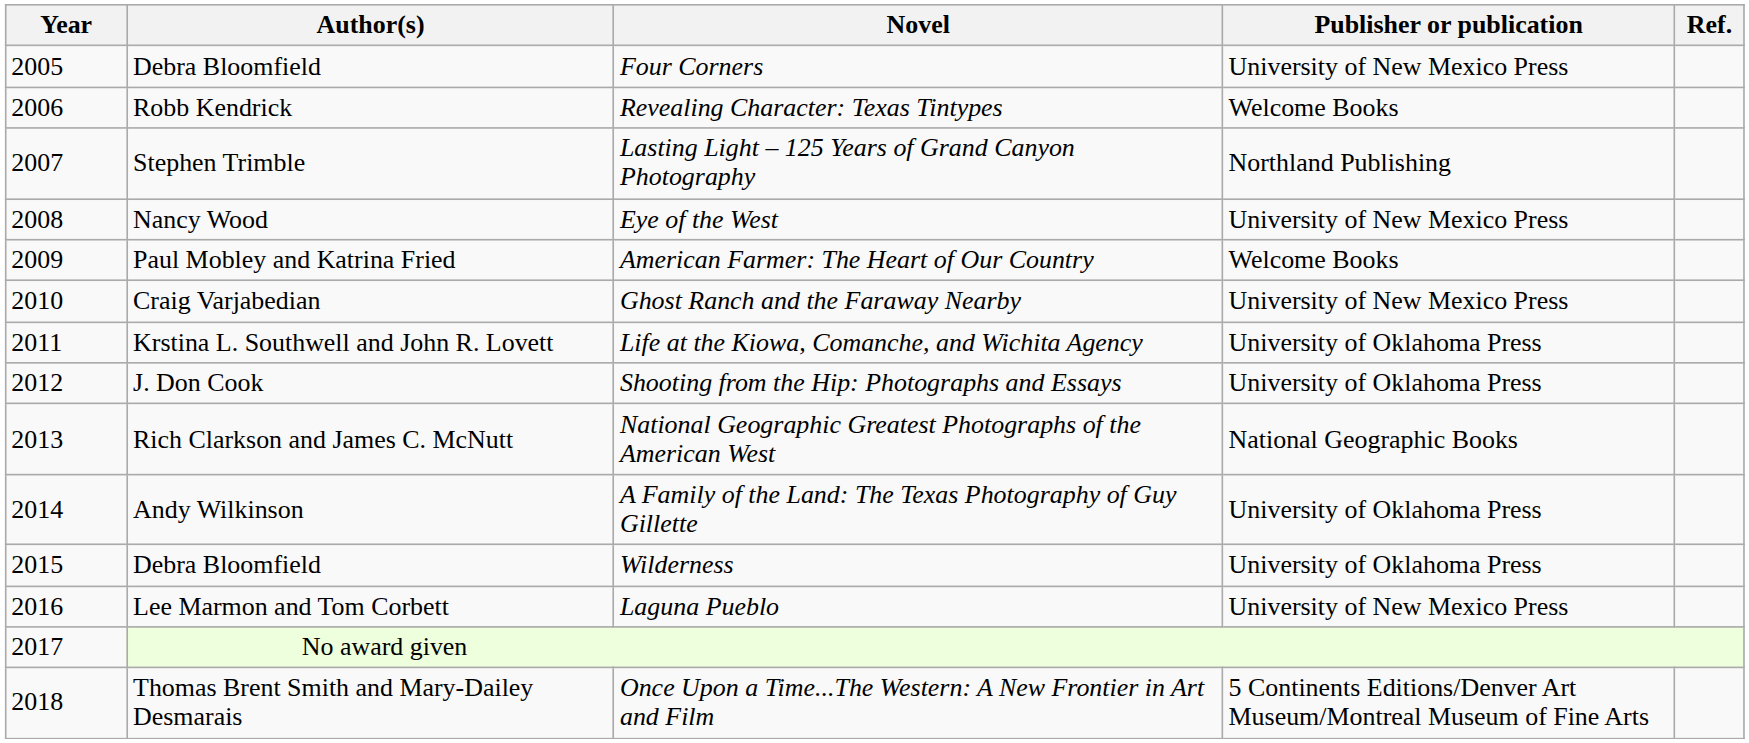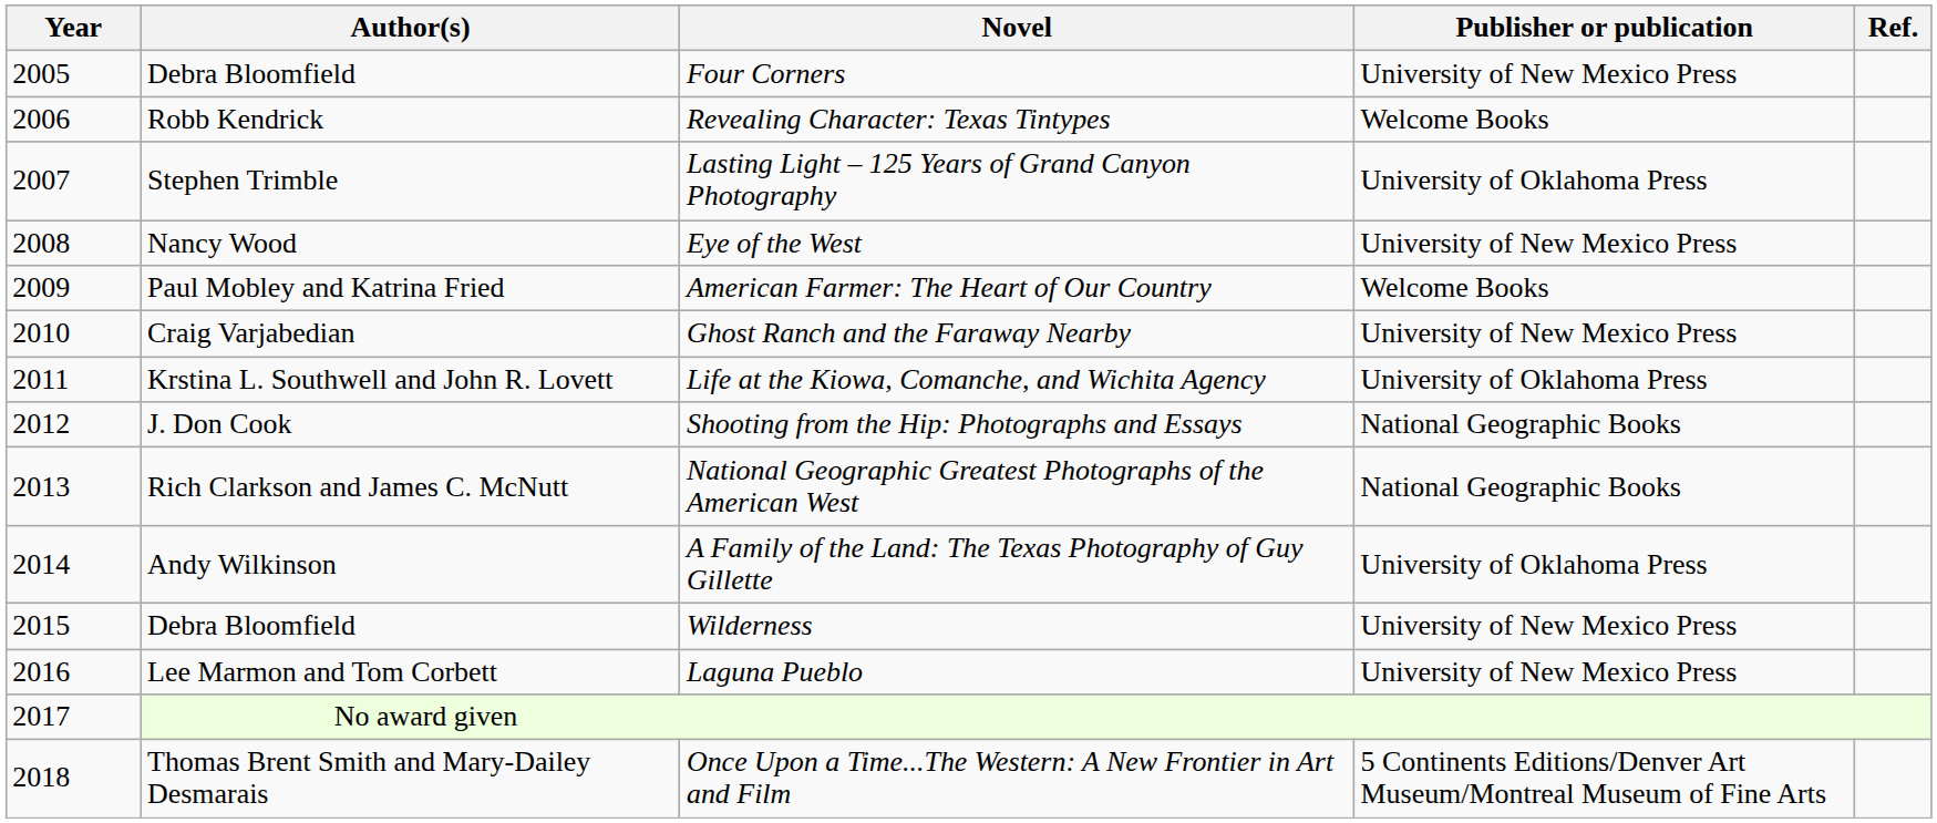Lasting Light – 125 Years of Grand Canyon Photography | Publisher or publication: Northland Publishing -> University of Oklahoma Press
Shooting from the Hip: Photographs and Essays | Publisher or publication: University of Oklahoma Press -> National Geographic Books
Wilderness | Publisher or publication: University of Oklahoma Press -> University of New Mexico Press
